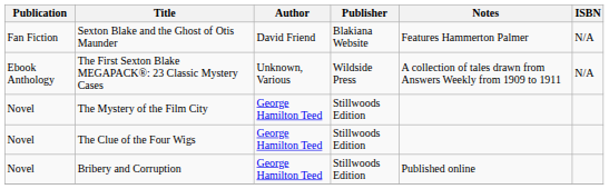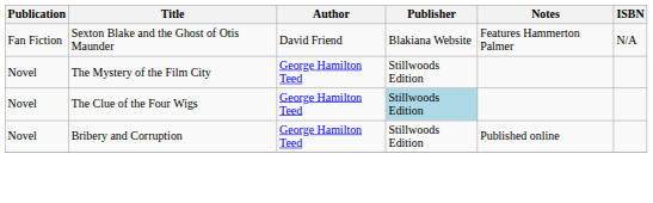- row: Ebook Anthology | The First Sexton Blake MEGAPACK®: 23 Classic Mystery Cases | Unknown, Various | Wildside Press | A collection of tales drawn from Answers Weekly from 1909 to 1911 | N/A
The Clue of the Four Wigs | Publisher: no background -> lightblue background
